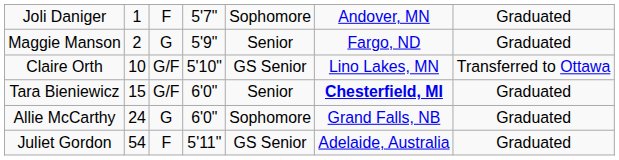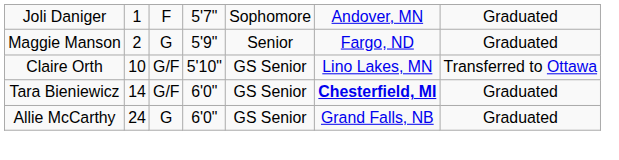Tara Bieniewicz | column 2: 15 -> 14
Tara Bieniewicz | column 5: Senior -> GS Senior
Allie McCarthy | column 5: Sophomore -> GS Senior
- row: Juliet Gordon | 54 | F | 5'11" | GS Senior | Adelaide, Australia | Graduated
